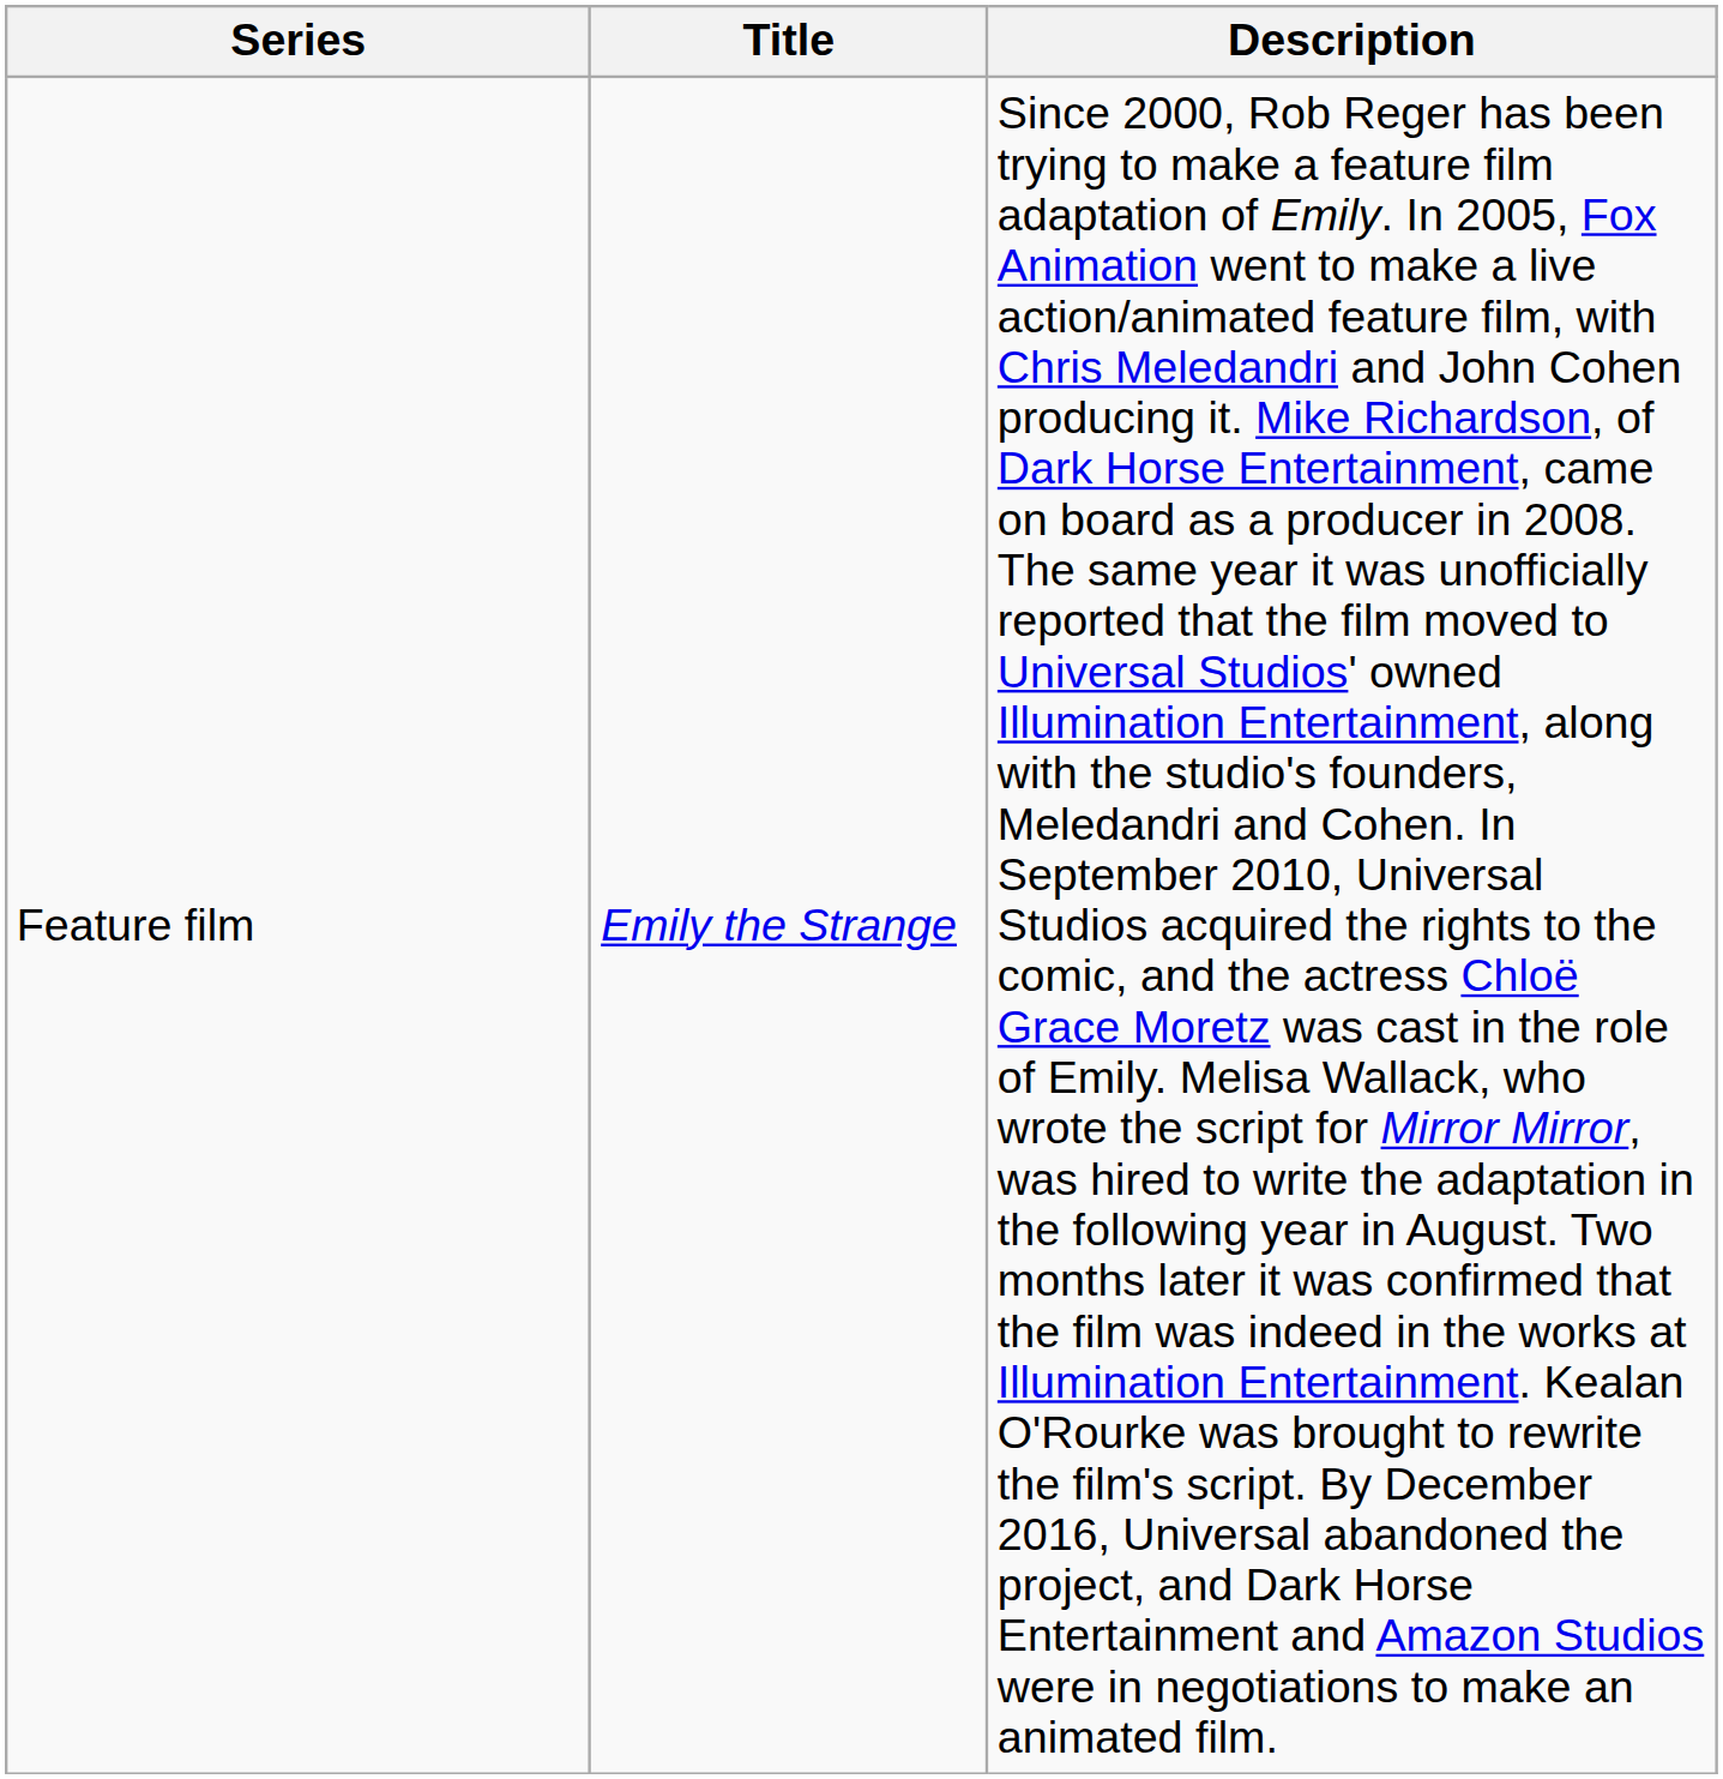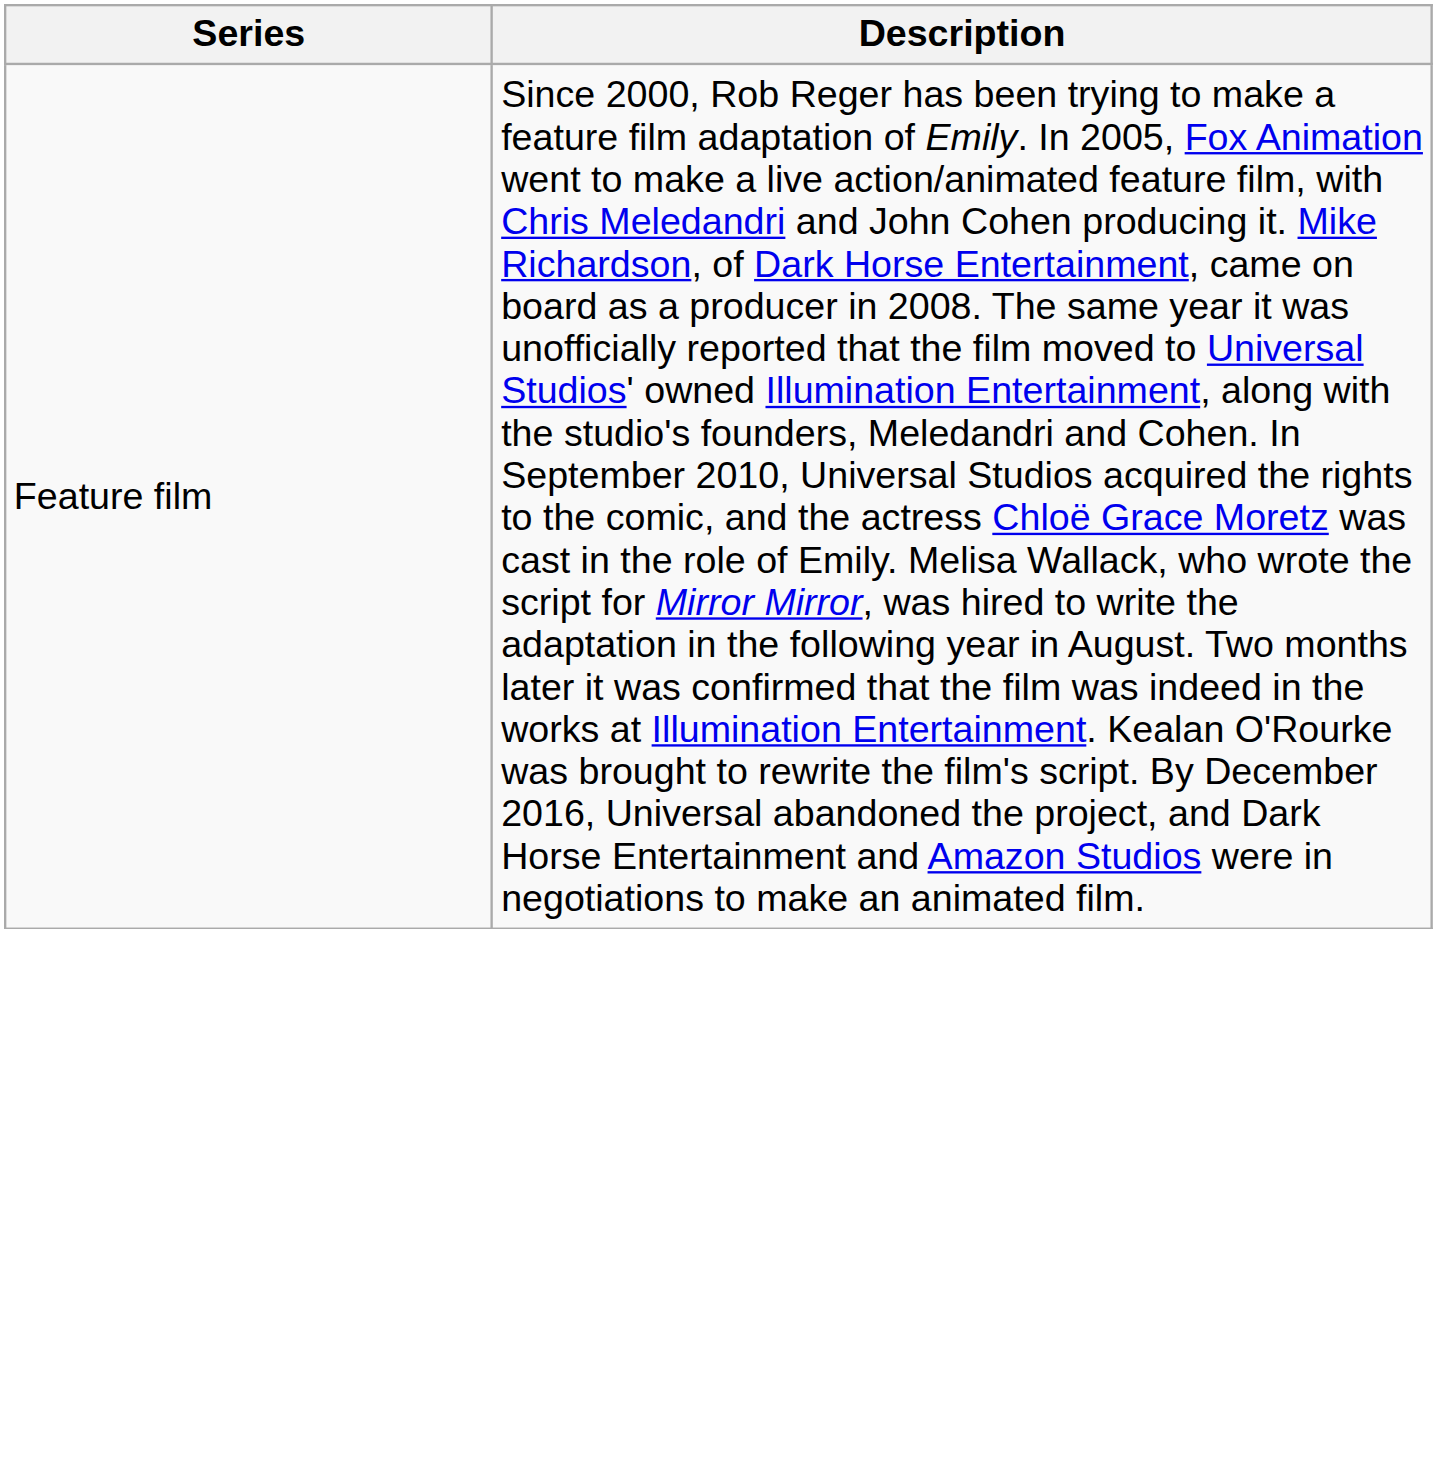- column: Title | Emily the Strange
